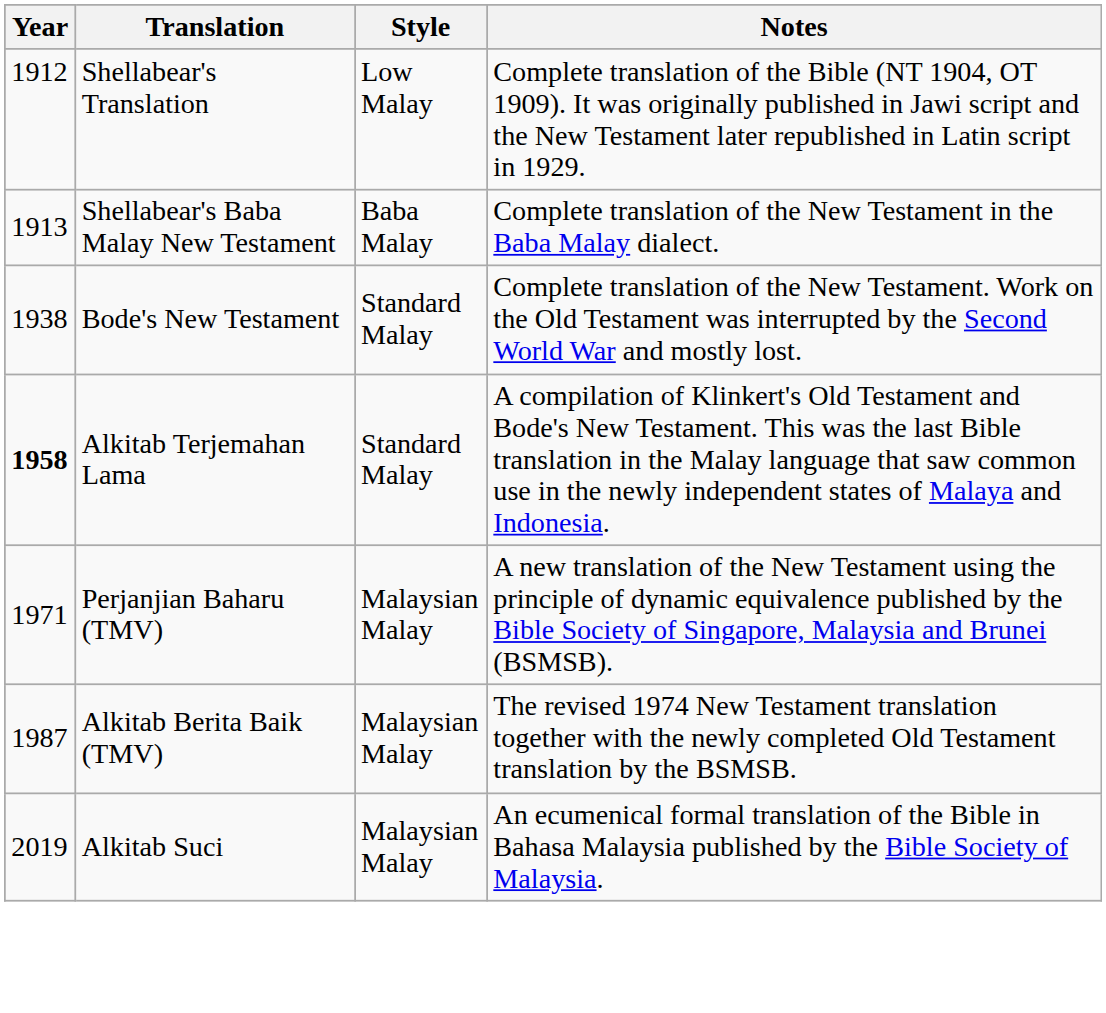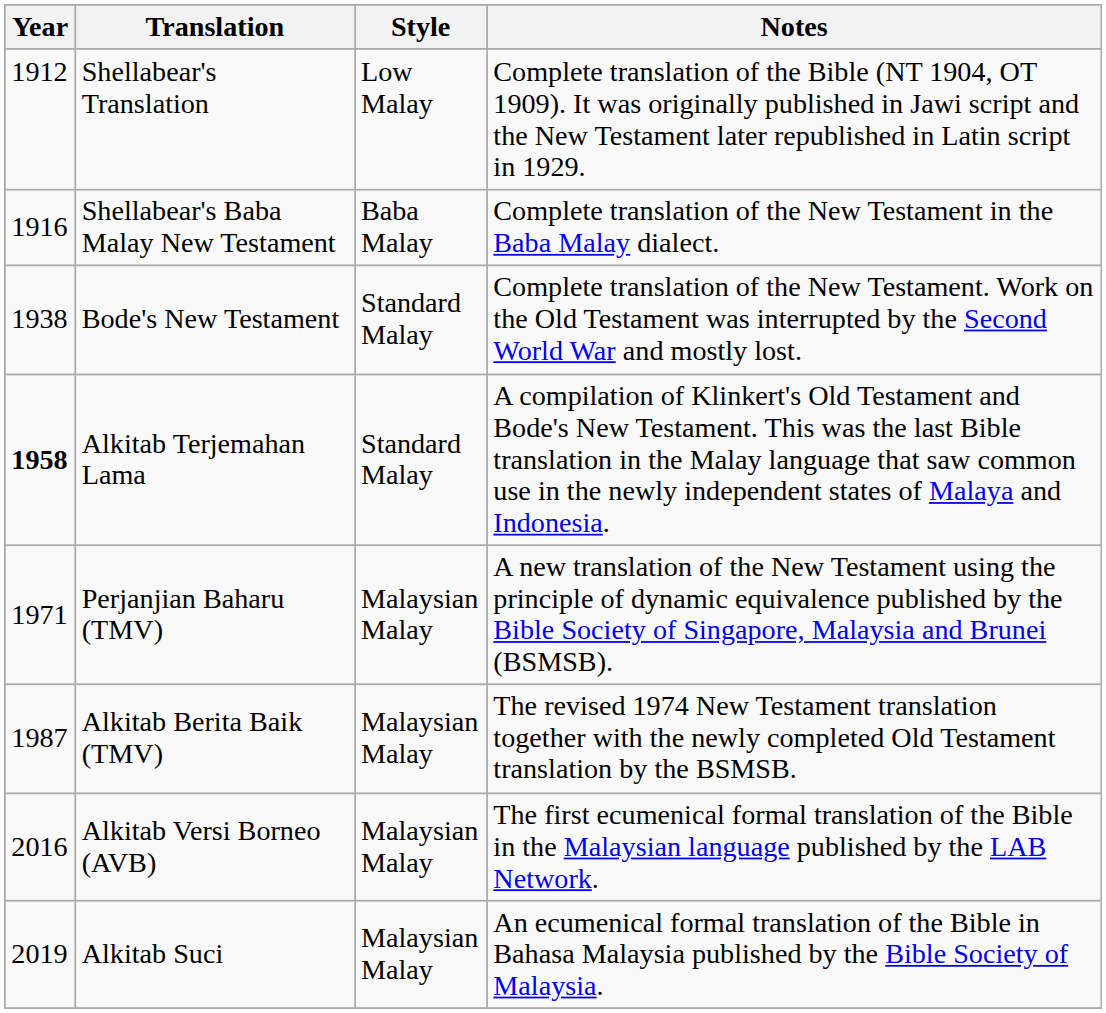Shellabear's Baba Malay New Testament | Year: 1913 -> 1916
+ row: 2016 | Alkitab Versi Borneo (AVB) | Malaysian Malay | The first ecumenical formal translation of the Bible in the Malaysian language published by the LAB Network.
